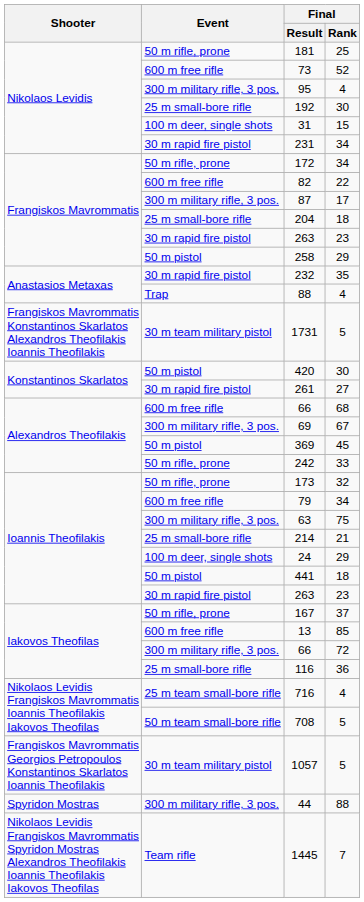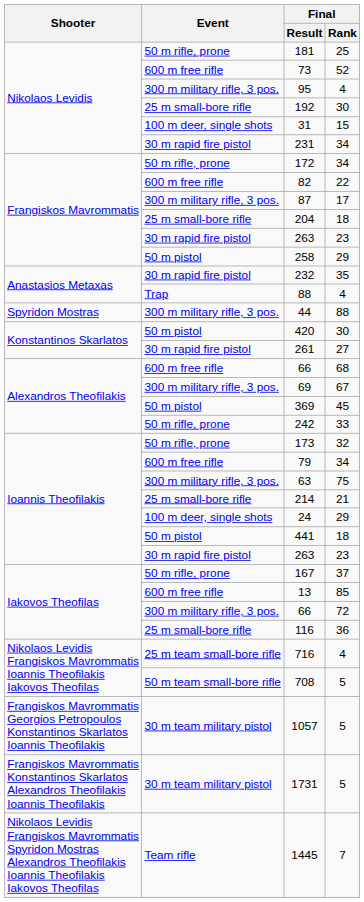rows swapped: 44 <-> 1731
